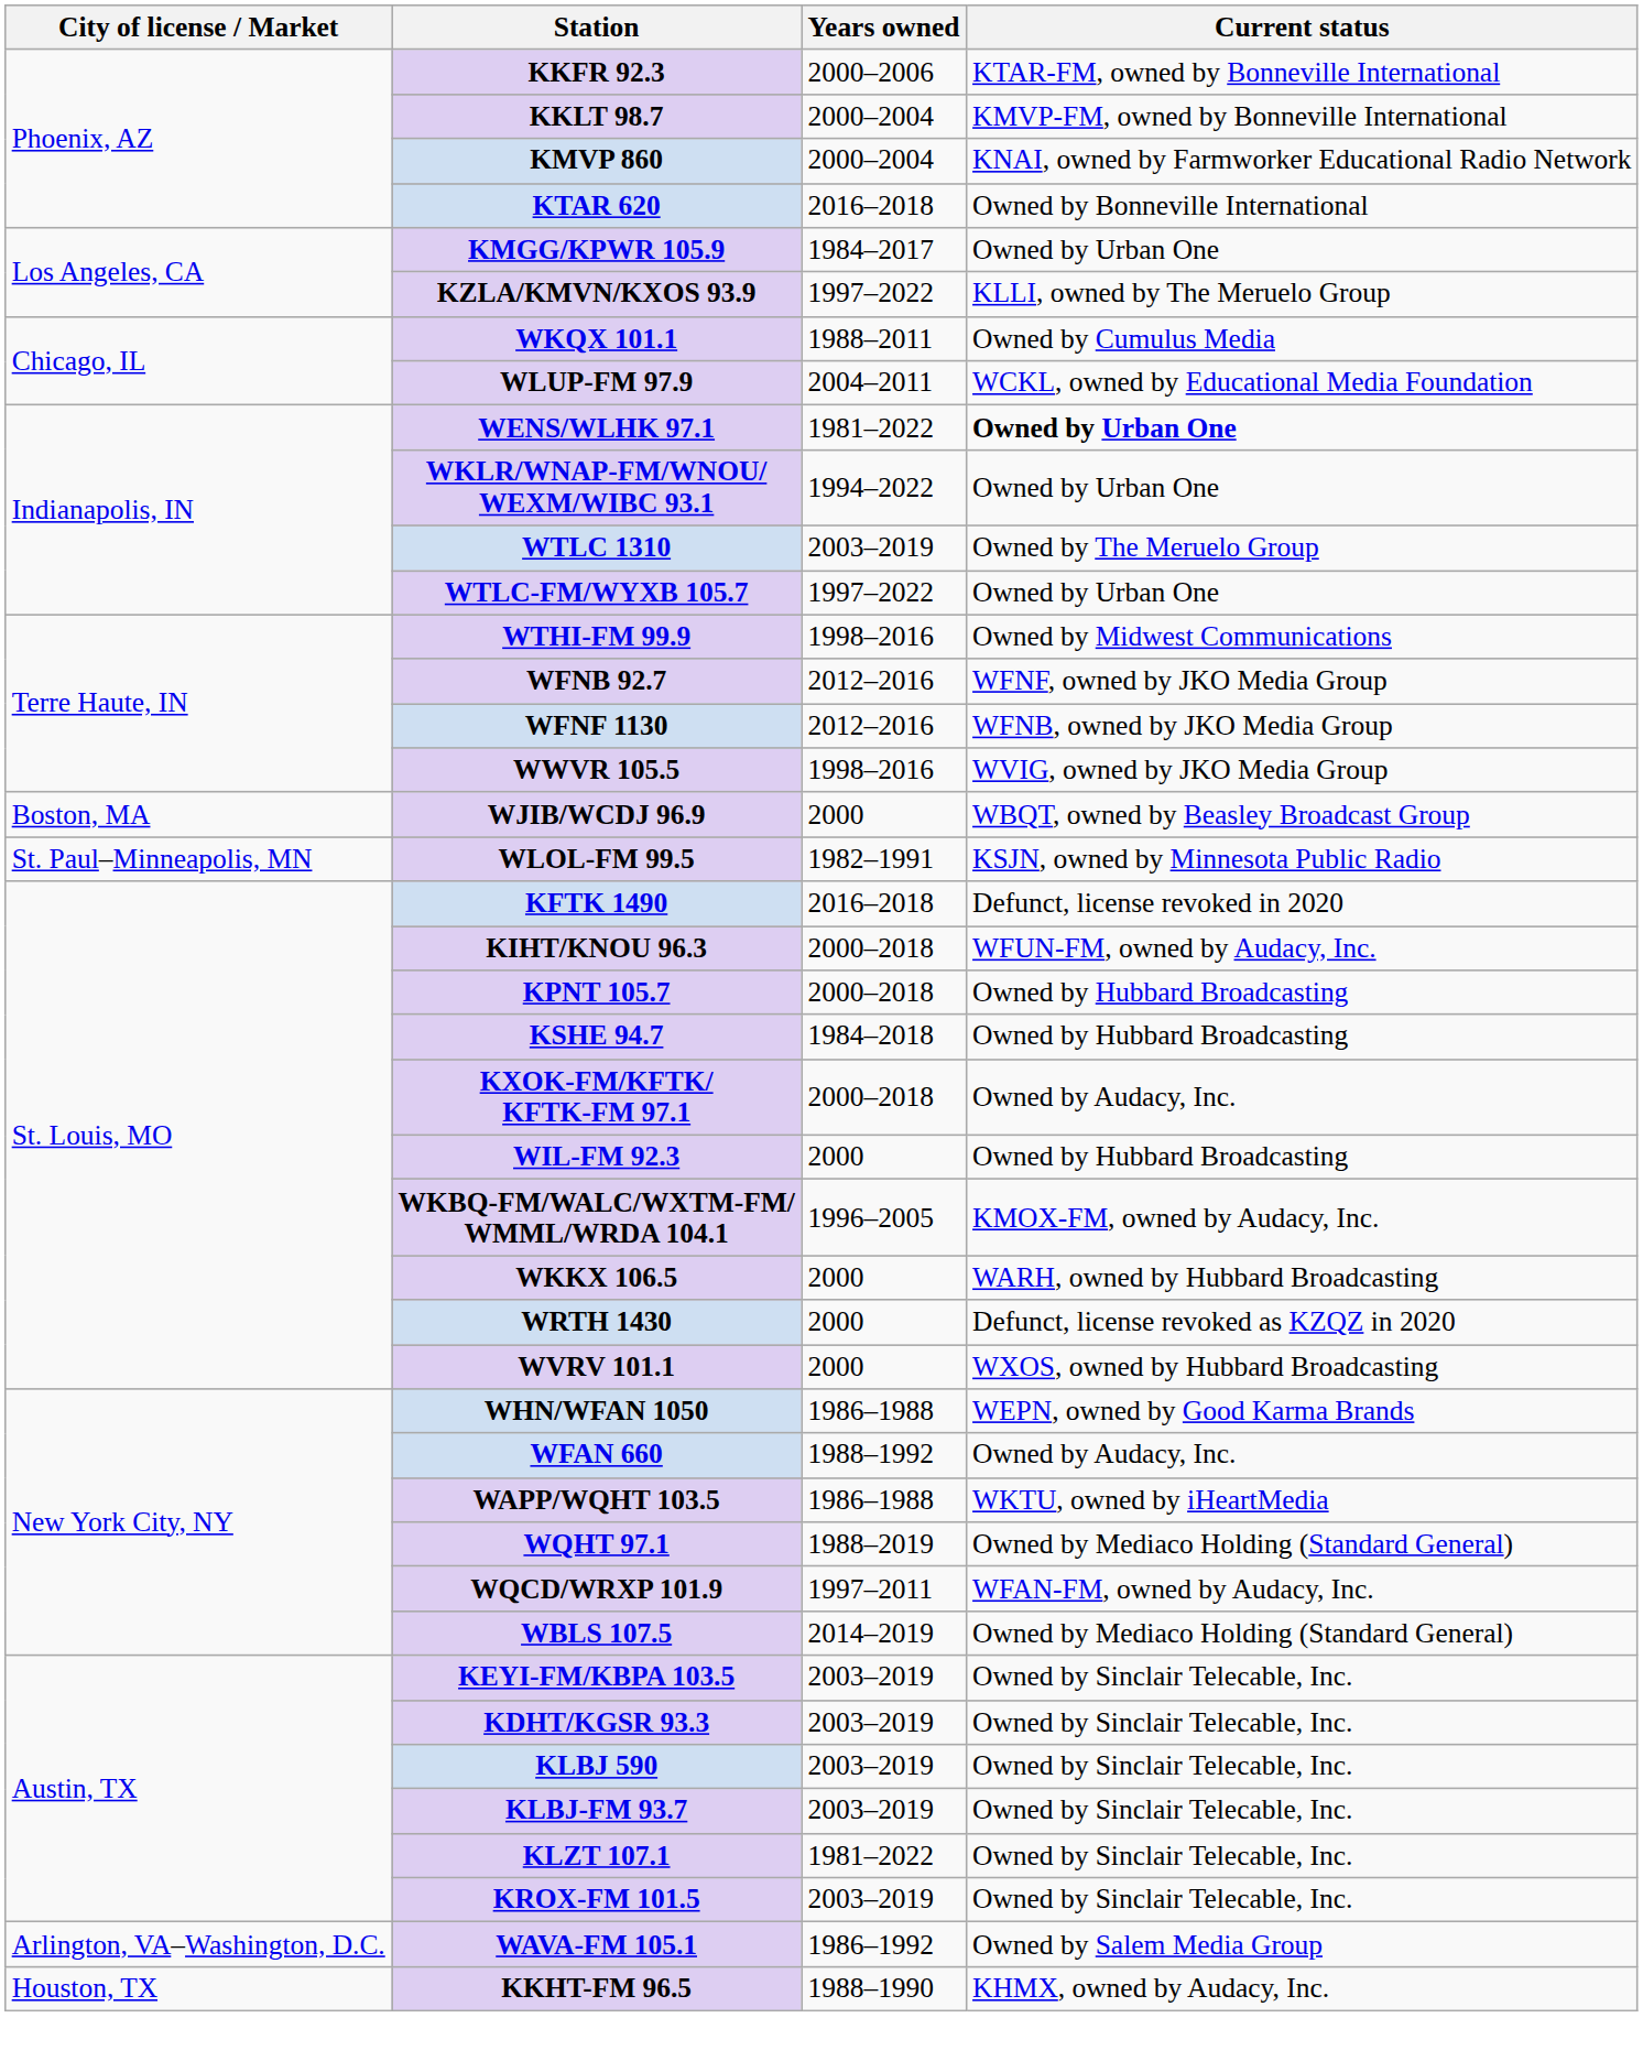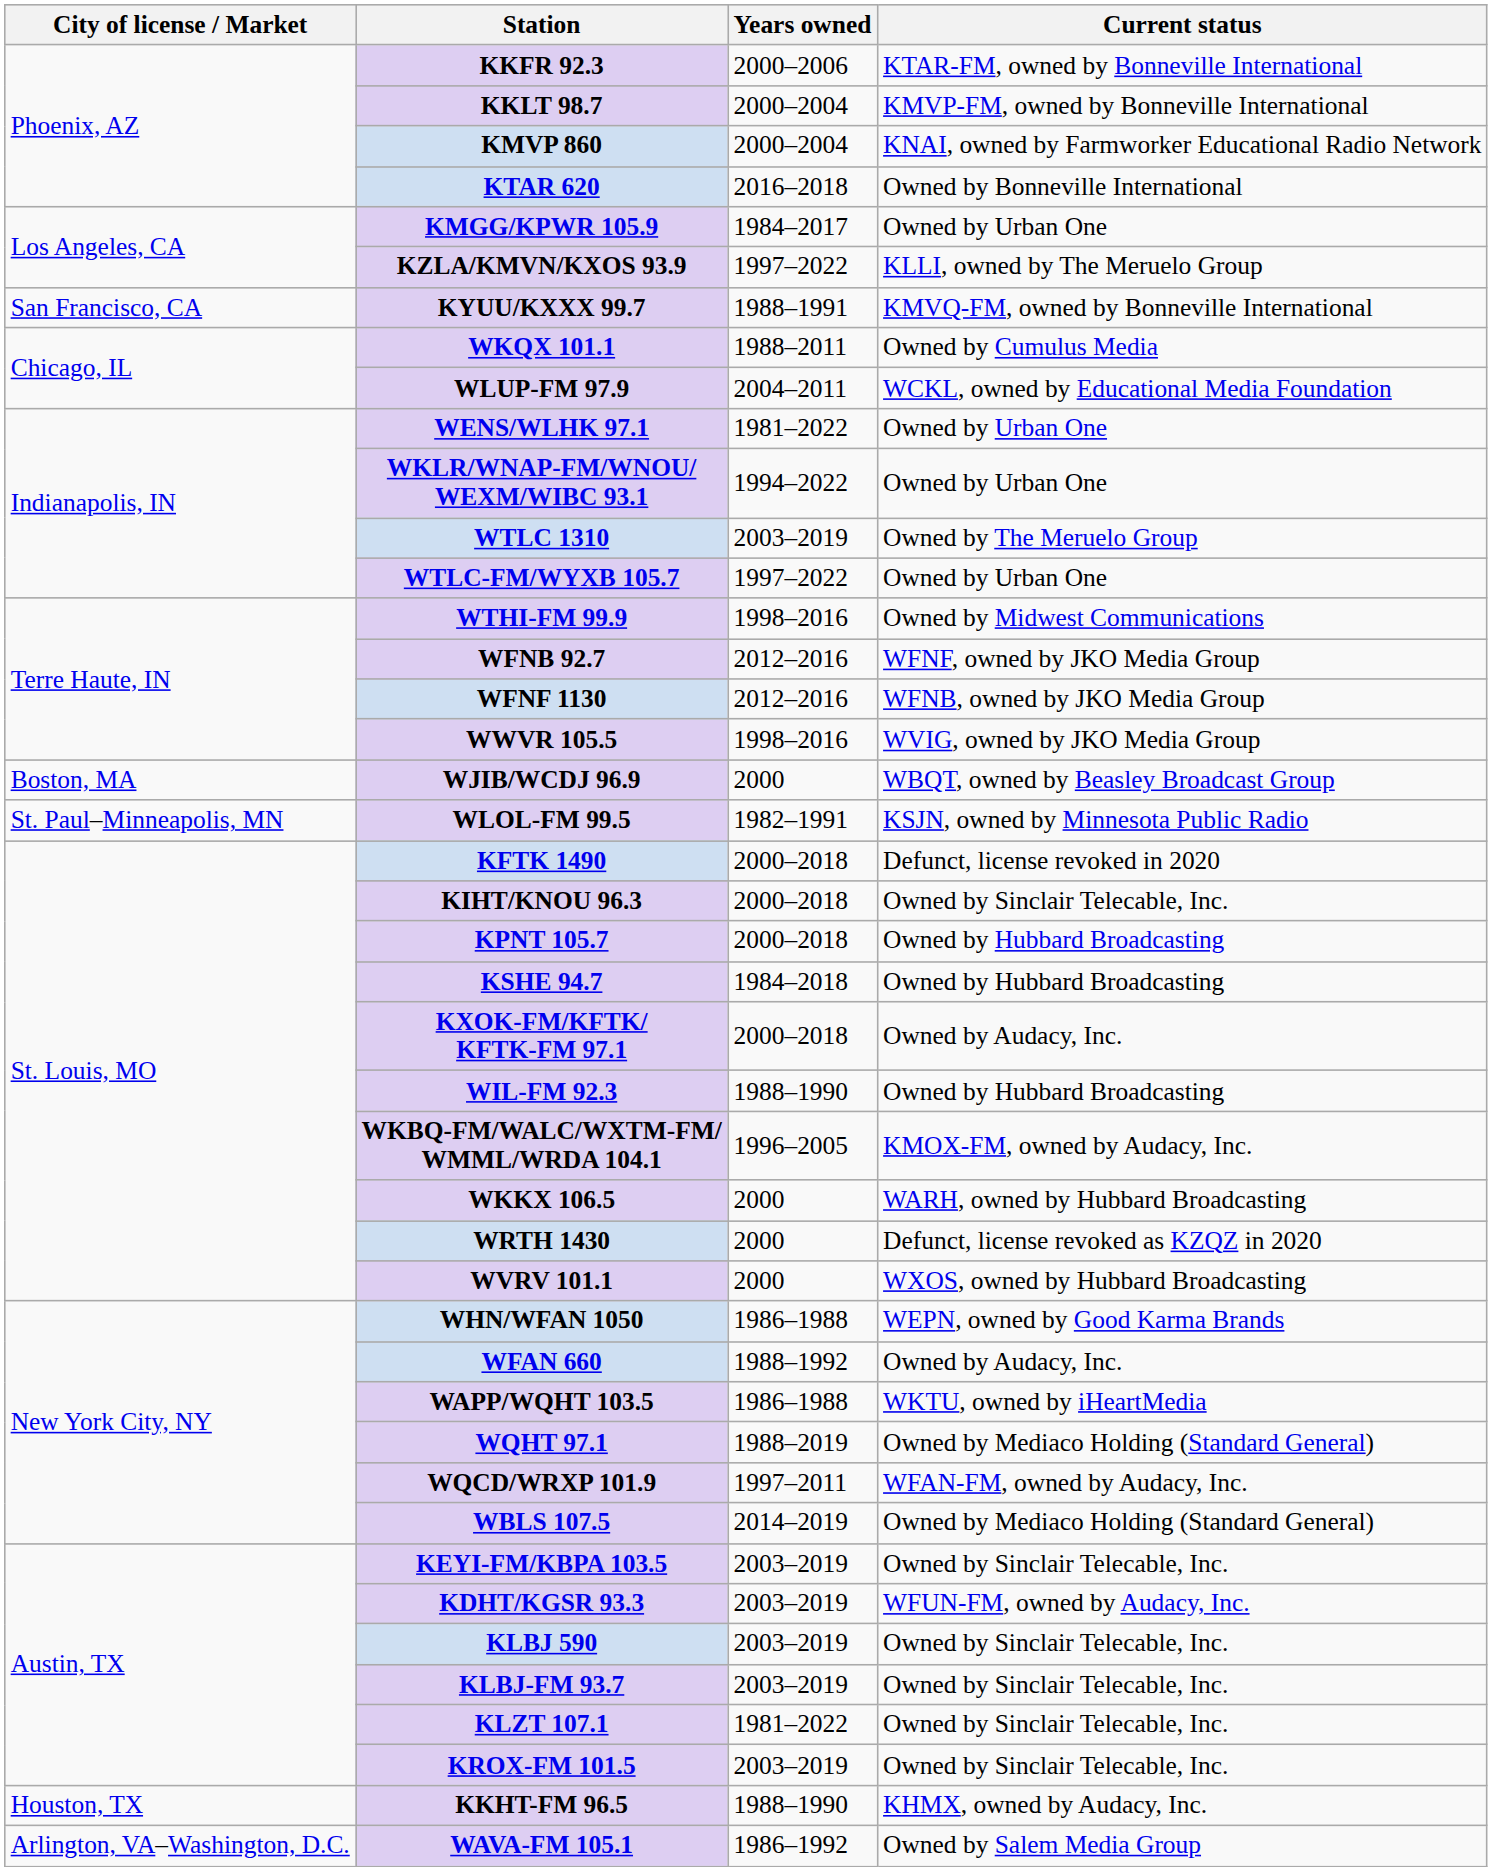+ row: San Francisco, CA | KYUU/KXXX 99.7 | 1988–1991 | KMVQ-FM, owned by Bonneville International
WENS/WLHK 97.1 | Current status: bold -> normal
KFTK 1490 | Years owned: 2016–2018 -> 2000–2018
KIHT/KNOU 96.3 | Current status: WFUN-FM, owned by Audacy, Inc. -> Owned by Sinclair Telecable, Inc.
WIL-FM 92.3 | Years owned: 2000 -> 1988–1990
KDHT/KGSR 93.3 | Current status: Owned by Sinclair Telecable, Inc. -> WFUN-FM, owned by Audacy, Inc.
rows swapped: KKHT-FM 96.5 <-> WAVA-FM 105.1
